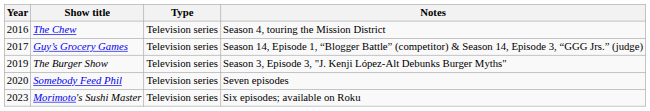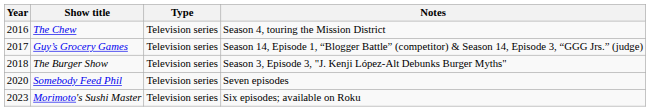The Burger Show | Year: 2019 -> 2018
